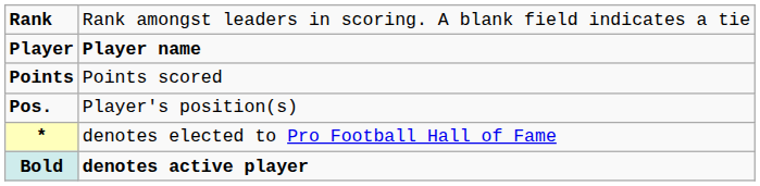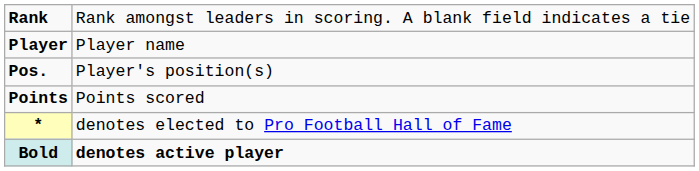Player | column 2: bold -> normal
rows swapped: Pos. <-> Points
